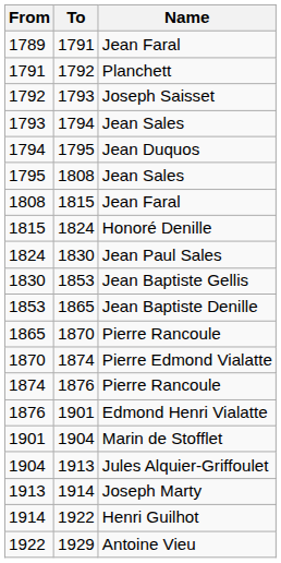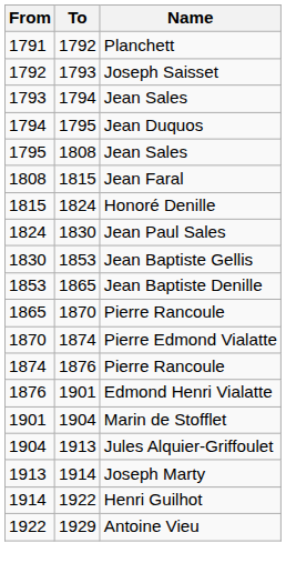- row: 1789 | 1791 | Jean Faral
